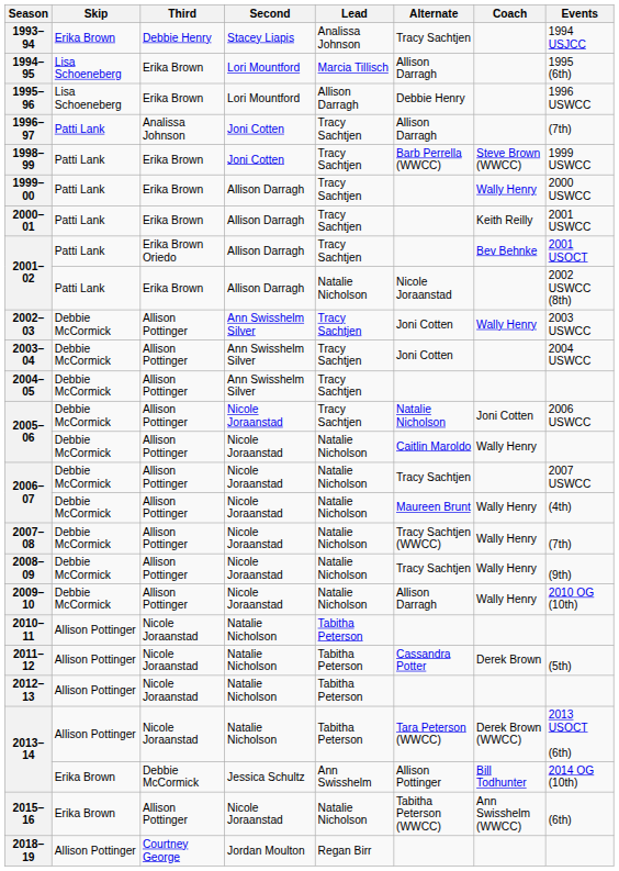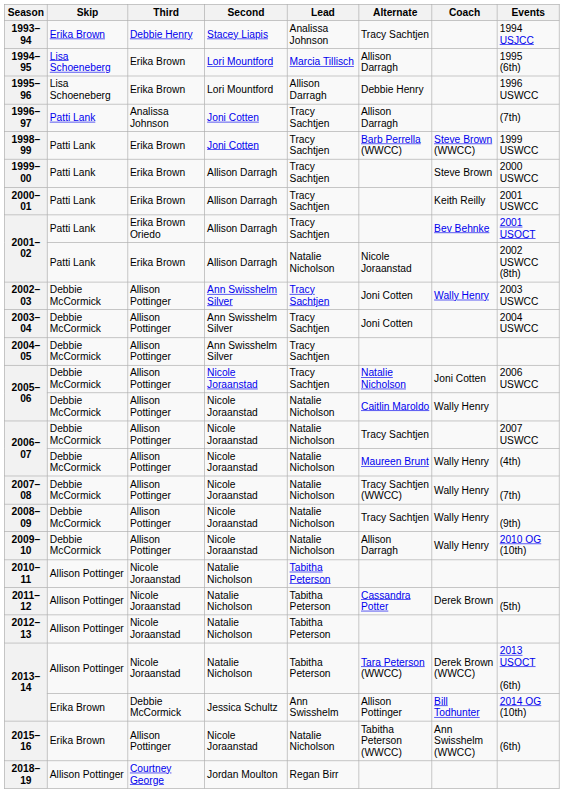1999–00 | Coach: Wally Henry -> Steve Brown
